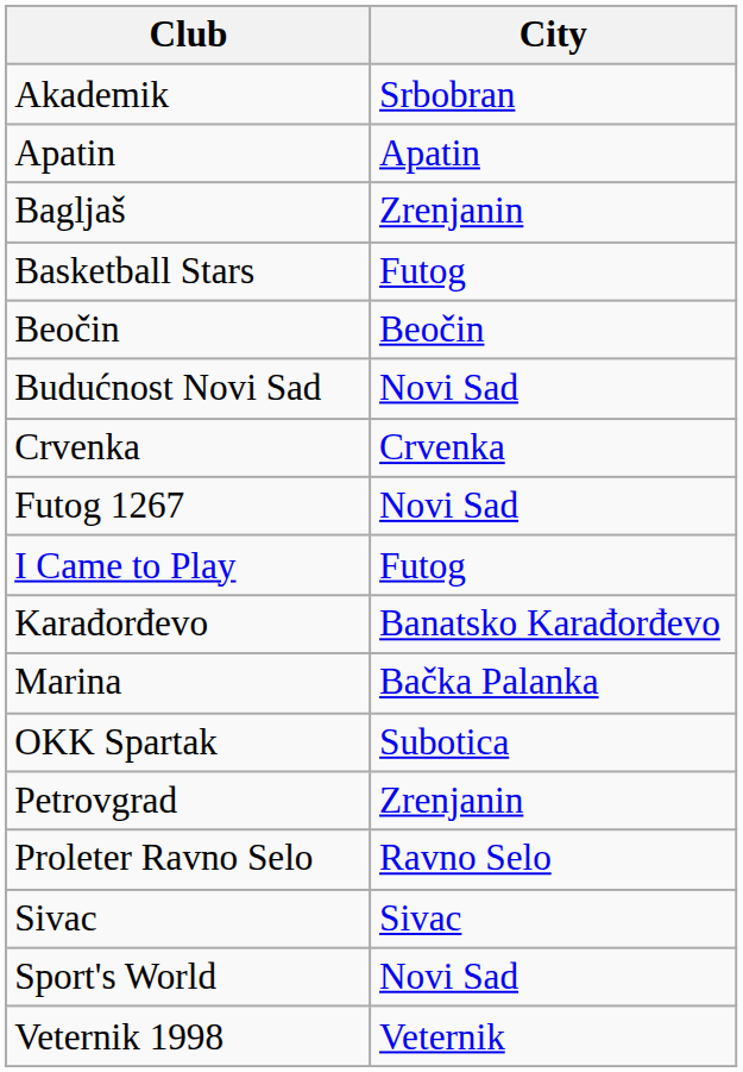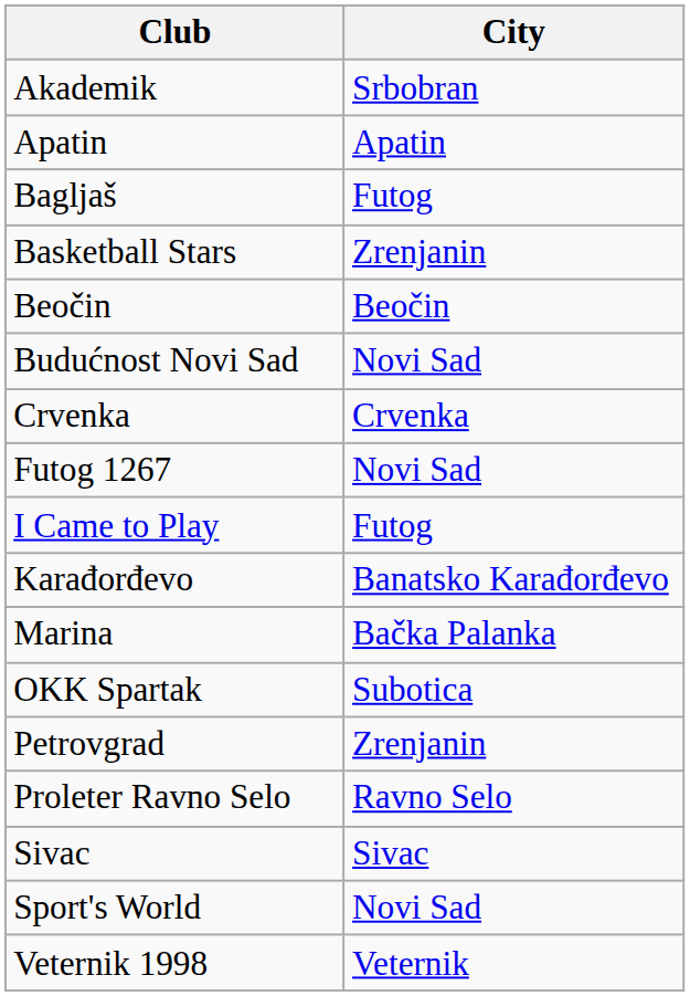Bagljaš | City: Zrenjanin -> Futog
Basketball Stars | City: Futog -> Zrenjanin
